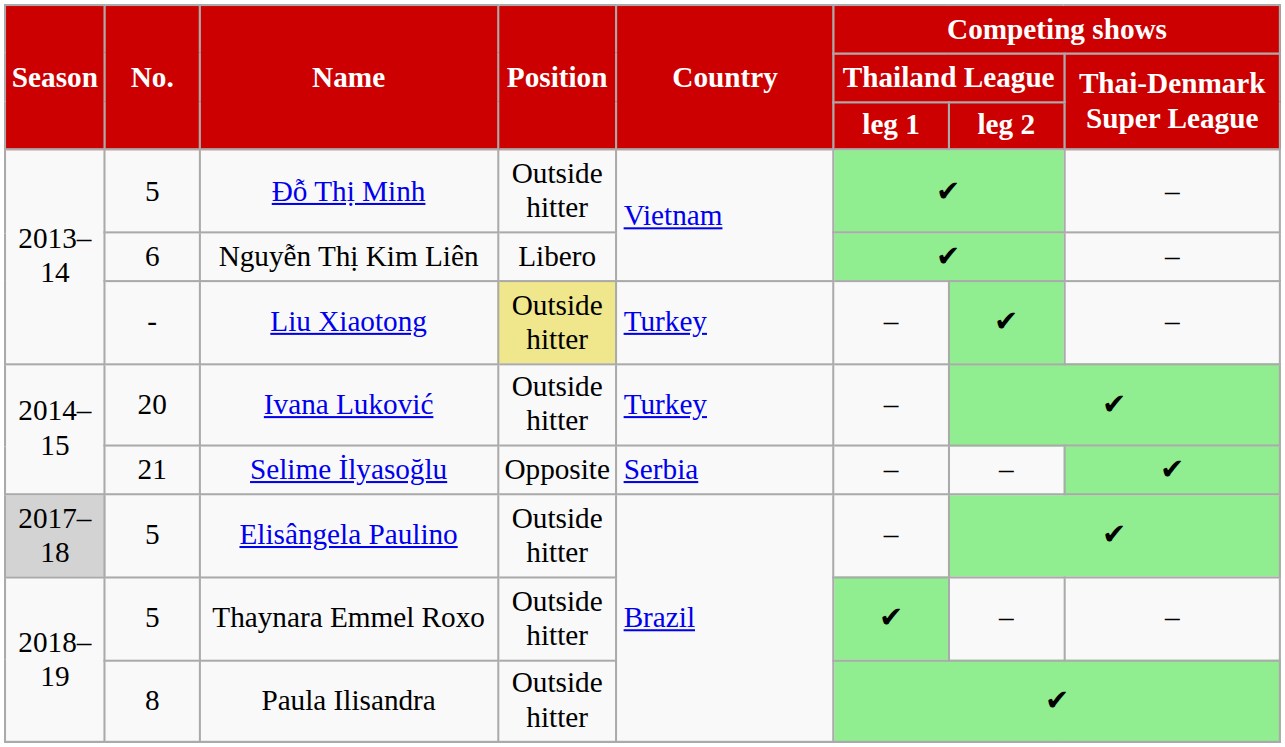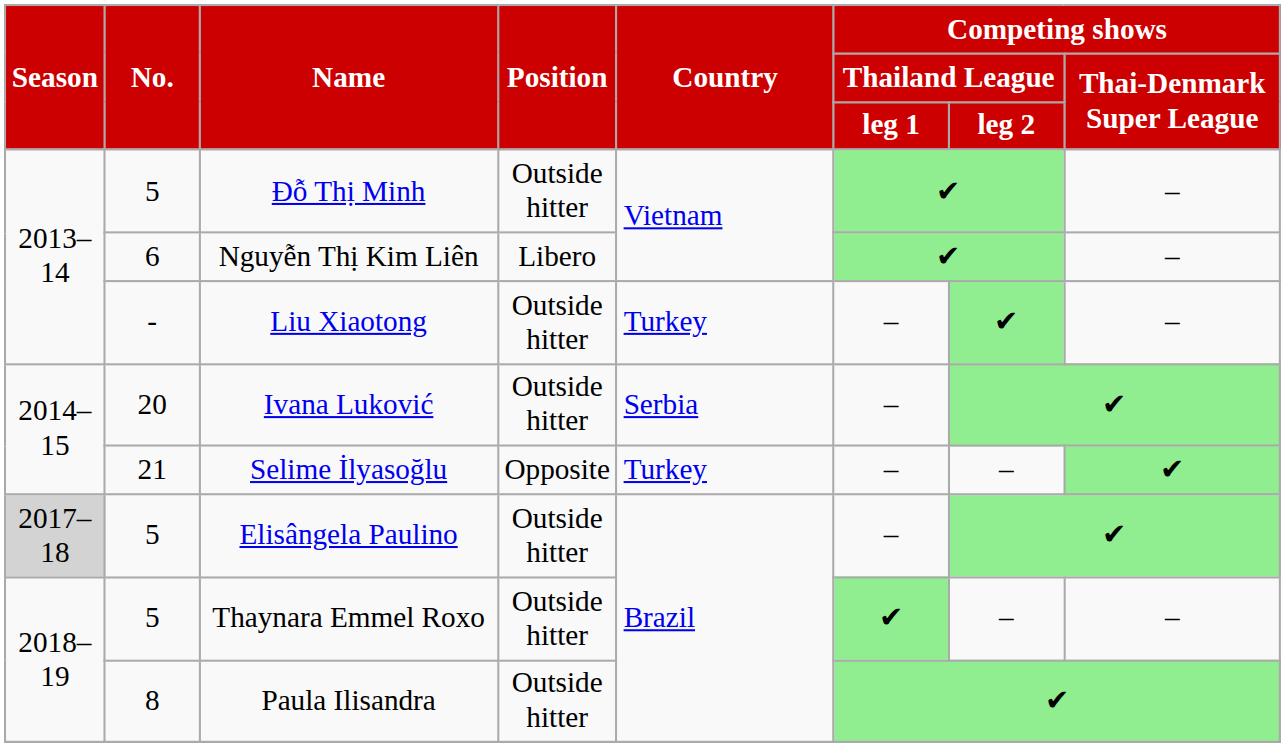Liu Xiaotong | column 4: khaki background -> no background
Ivana Luković | column 5: Turkey -> Serbia
Selime İlyasoğlu | column 5: Serbia -> Turkey
